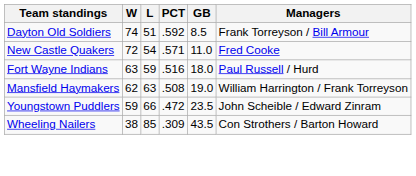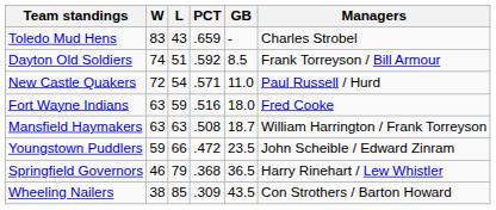+ row: Toledo Mud Hens | 83 | 43 | .659 | - | Charles Strobel
New Castle Quakers | Managers: Fred Cooke -> Paul Russell / Hurd
Fort Wayne Indians | Managers: Paul Russell / Hurd -> Fred Cooke
Mansfield Haymakers | W: 62 -> 63
Mansfield Haymakers | GB: 19.0 -> 18.7
+ row: Springfield Governors | 46 | 79 | .368 | 36.5 | Harry Rinehart / Lew Whistler
